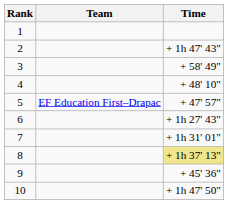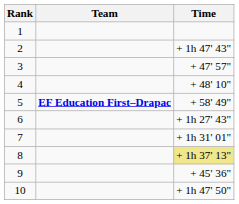3 | Time: + 58' 49" -> + 47' 57"
5 | Team: normal -> bold
5 | Time: + 47' 57" -> + 58' 49"
